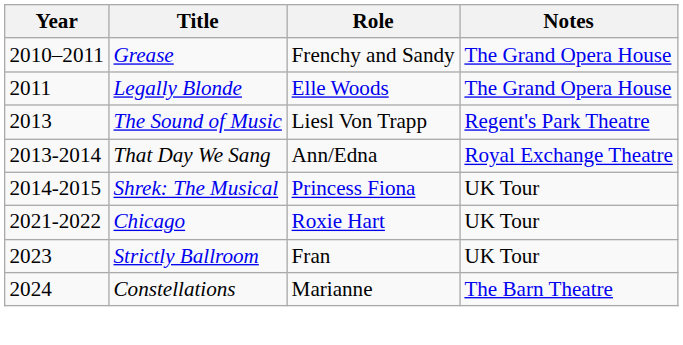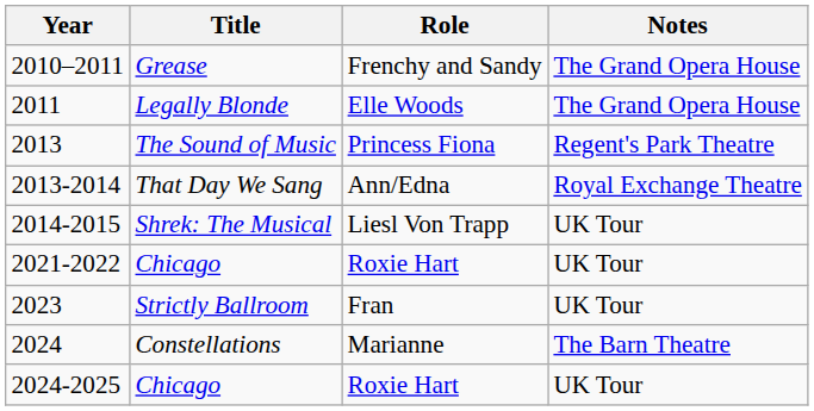2013 | Role: Liesl Von Trapp -> Princess Fiona
2014-2015 | Role: Princess Fiona -> Liesl Von Trapp
+ row: 2024-2025 | Chicago | Roxie Hart | UK Tour
